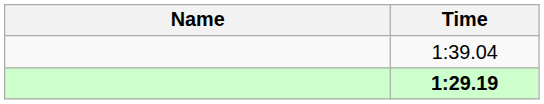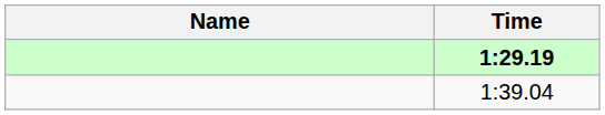rows swapped: 1:29.19 <-> 1:39.04
